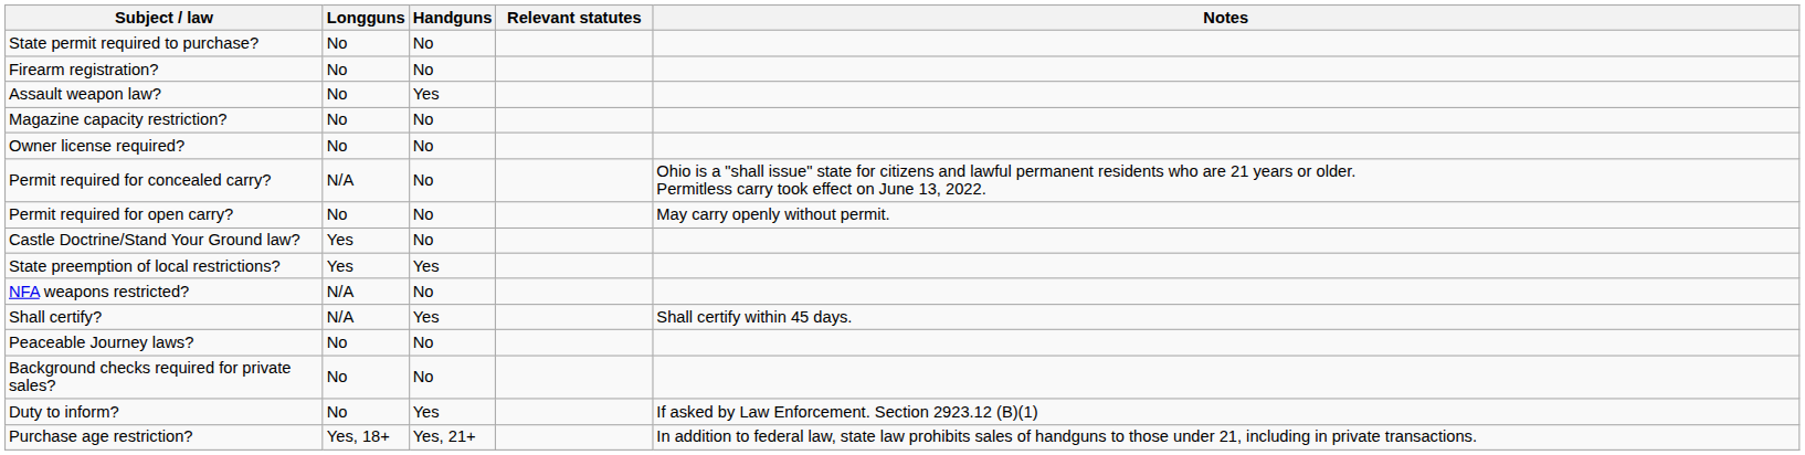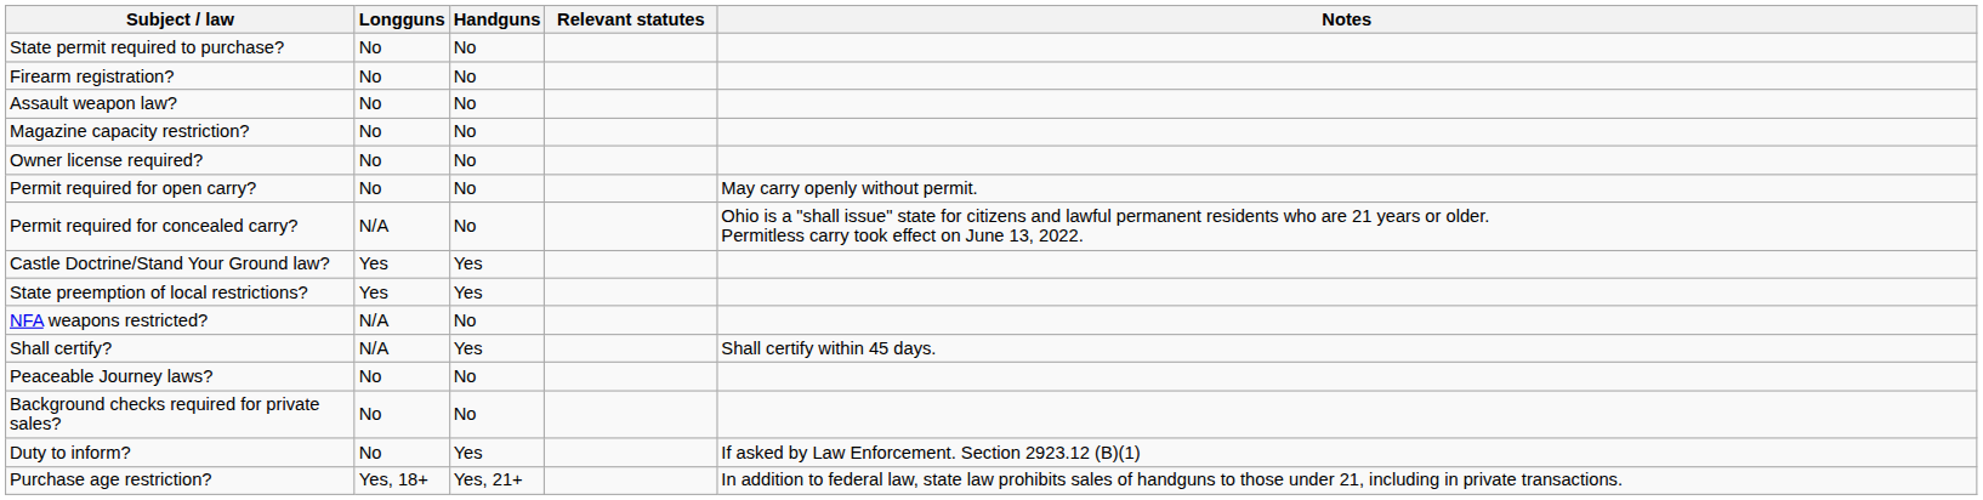Assault weapon law? | Handguns: Yes -> No
rows swapped: Permit required for concealed carry? <-> Permit required for open carry?
Castle Doctrine/Stand Your Ground law? | Handguns: No -> Yes
